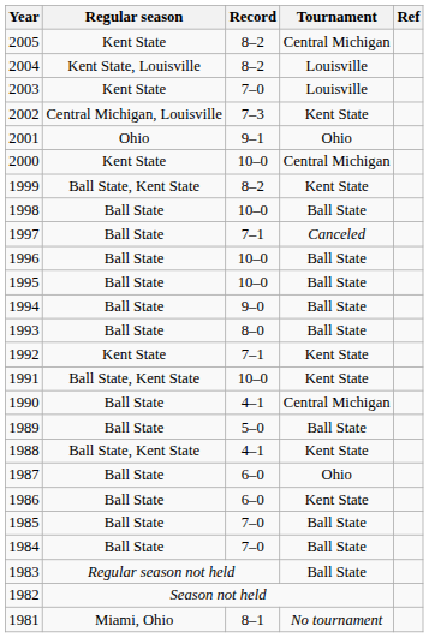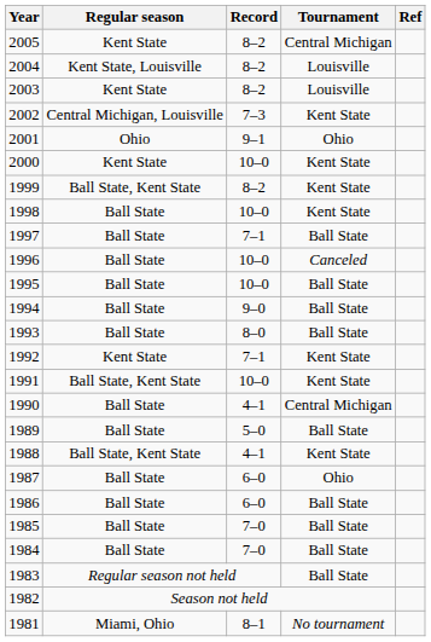2003 | Record: 7–0 -> 8–2
2000 | Tournament: Central Michigan -> Kent State
1998 | Tournament: Ball State -> Kent State
1997 | Tournament: Canceled -> Ball State
1996 | Tournament: Ball State -> Canceled
1986 | Tournament: Kent State -> Ball State
